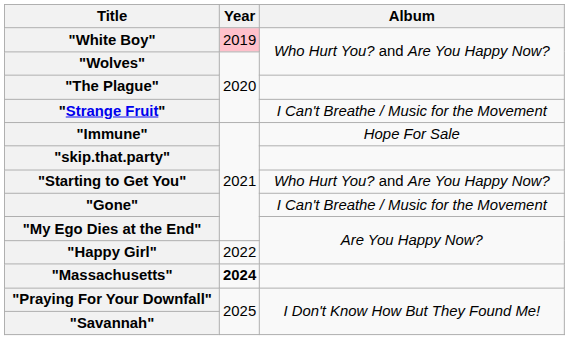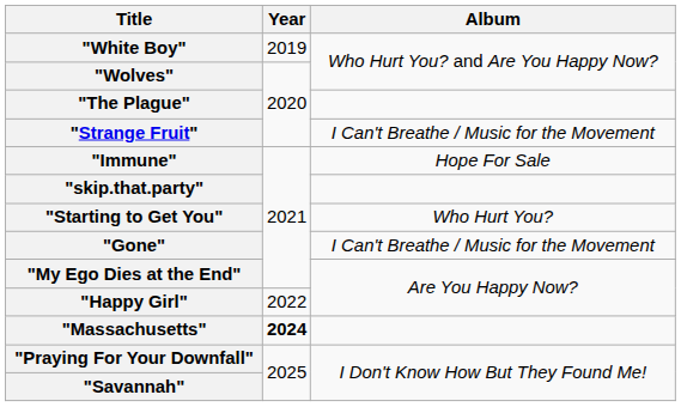"White Boy" | Year: pink background -> no background
"Starting to Get You" | Album: Who Hurt You? and Are You Happy Now? -> Who Hurt You?
